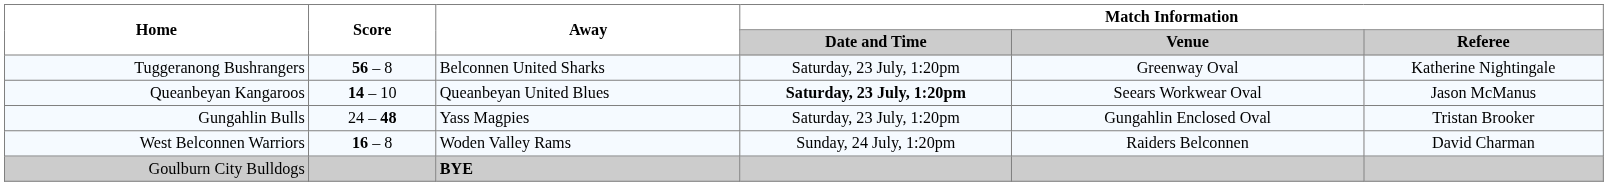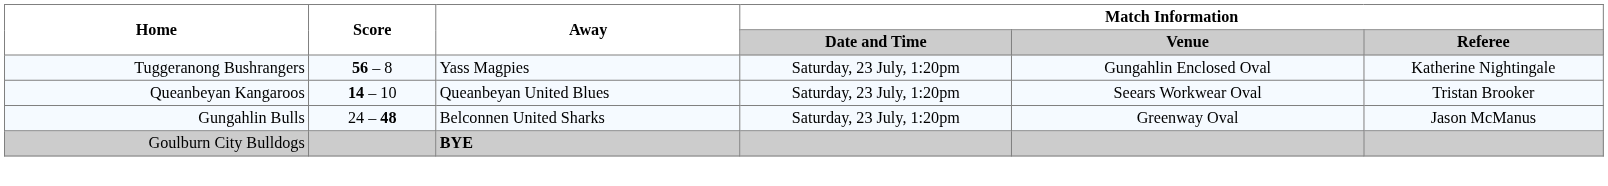Tuggeranong Bushrangers | Away: Belconnen United Sharks -> Yass Magpies
Tuggeranong Bushrangers | Match Information / Venue: Greenway Oval -> Gungahlin Enclosed Oval
Queanbeyan Kangaroos | Match Information / Date and Time: bold -> normal
Queanbeyan Kangaroos | Match Information / Referee: Jason McManus -> Tristan Brooker
Gungahlin Bulls | Away: Yass Magpies -> Belconnen United Sharks
Gungahlin Bulls | Match Information / Venue: Gungahlin Enclosed Oval -> Greenway Oval
Gungahlin Bulls | Match Information / Referee: Tristan Brooker -> Jason McManus
- row: West Belconnen Warriors | 16 – 8 | Woden Valley Rams | Sunday, 24 July, 1:20pm | Raiders Belconnen | David Charman
